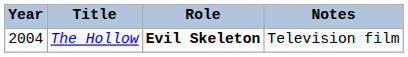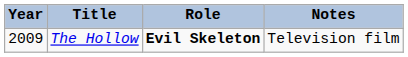The Hollow | Year: 2004 -> 2009
